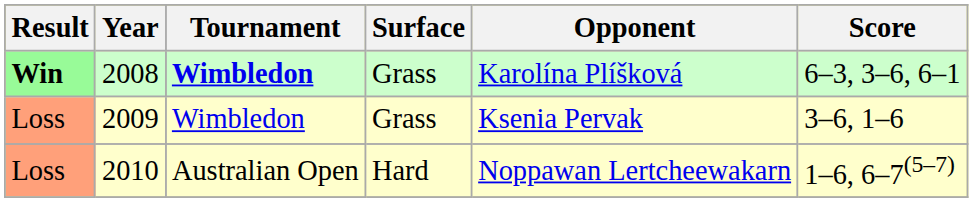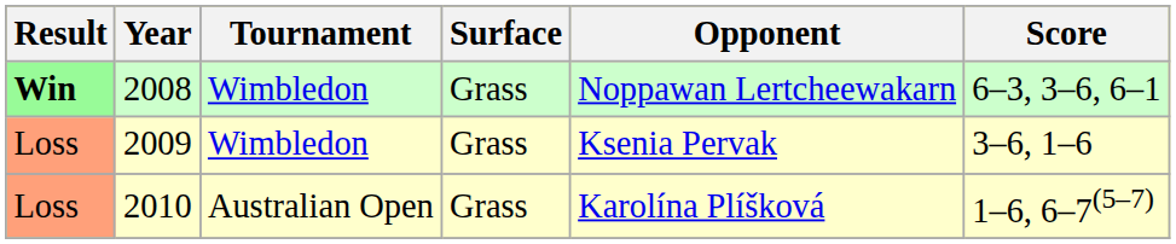2008 | Tournament: bold -> normal
2008 | Opponent: Karolína Plíšková -> Noppawan Lertcheewakarn
2010 | Surface: Hard -> Grass
2010 | Opponent: Noppawan Lertcheewakarn -> Karolína Plíšková
